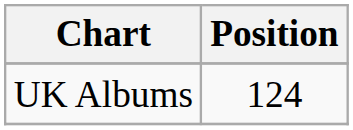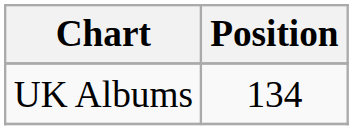UK Albums | Position: 124 -> 134
